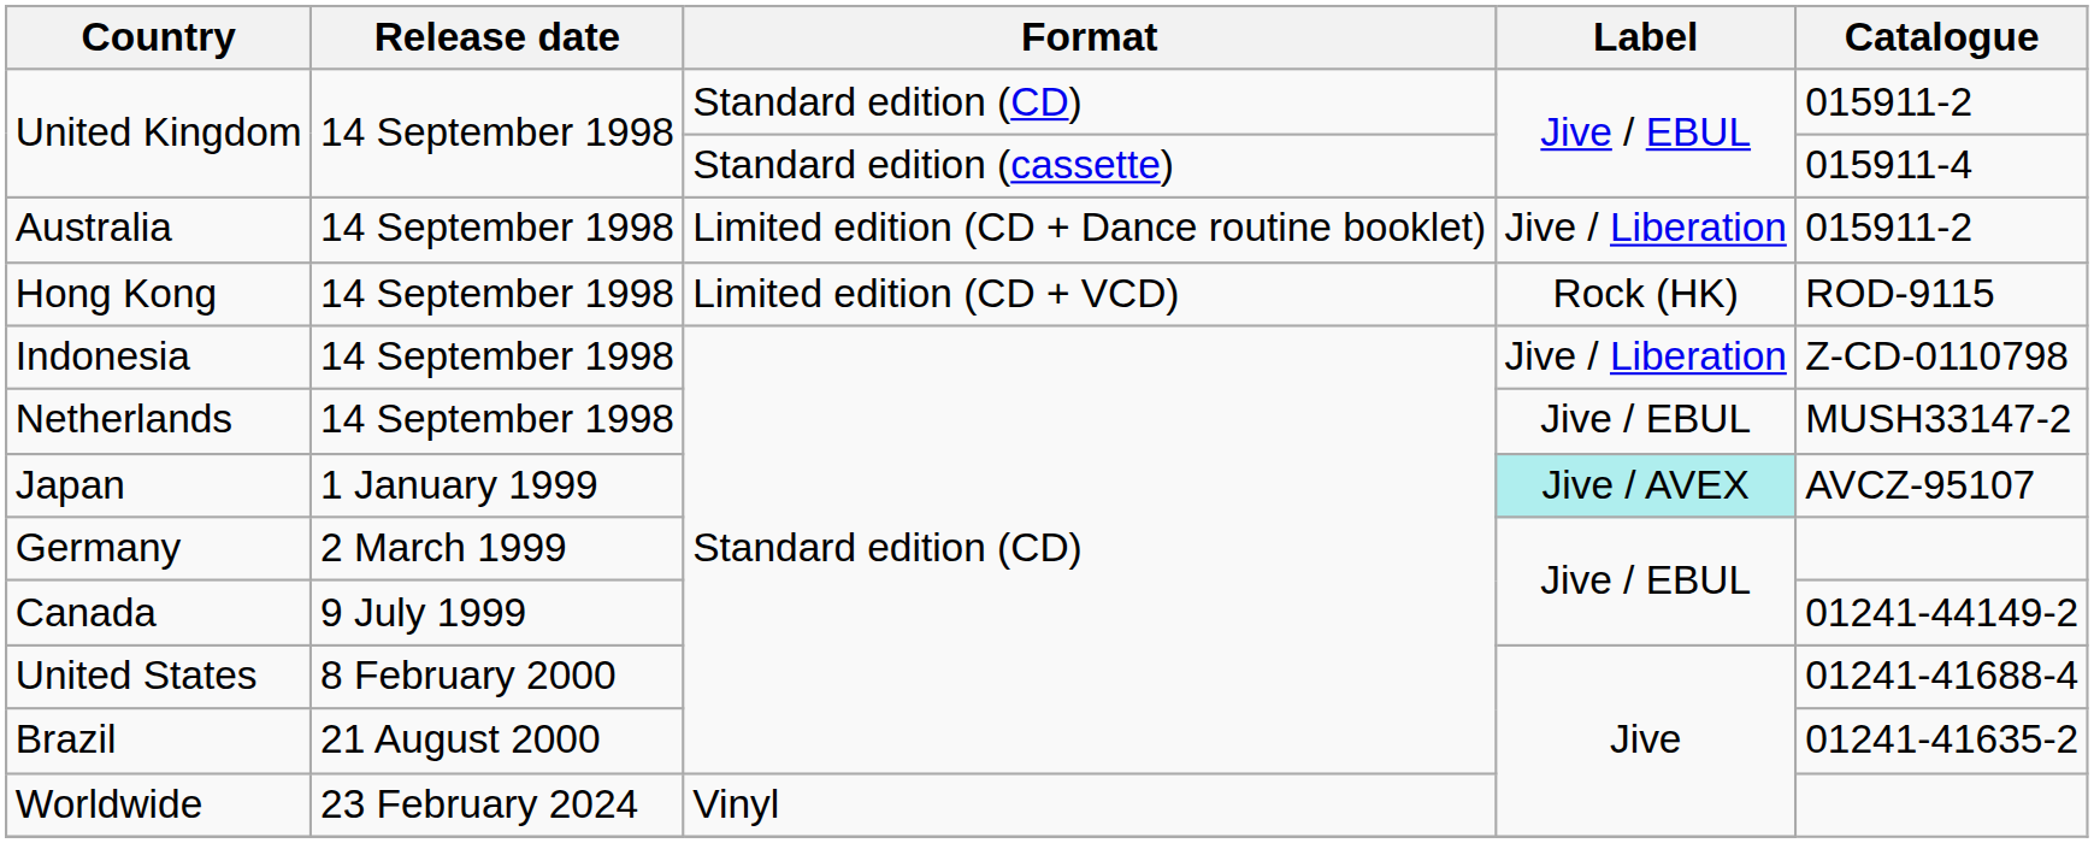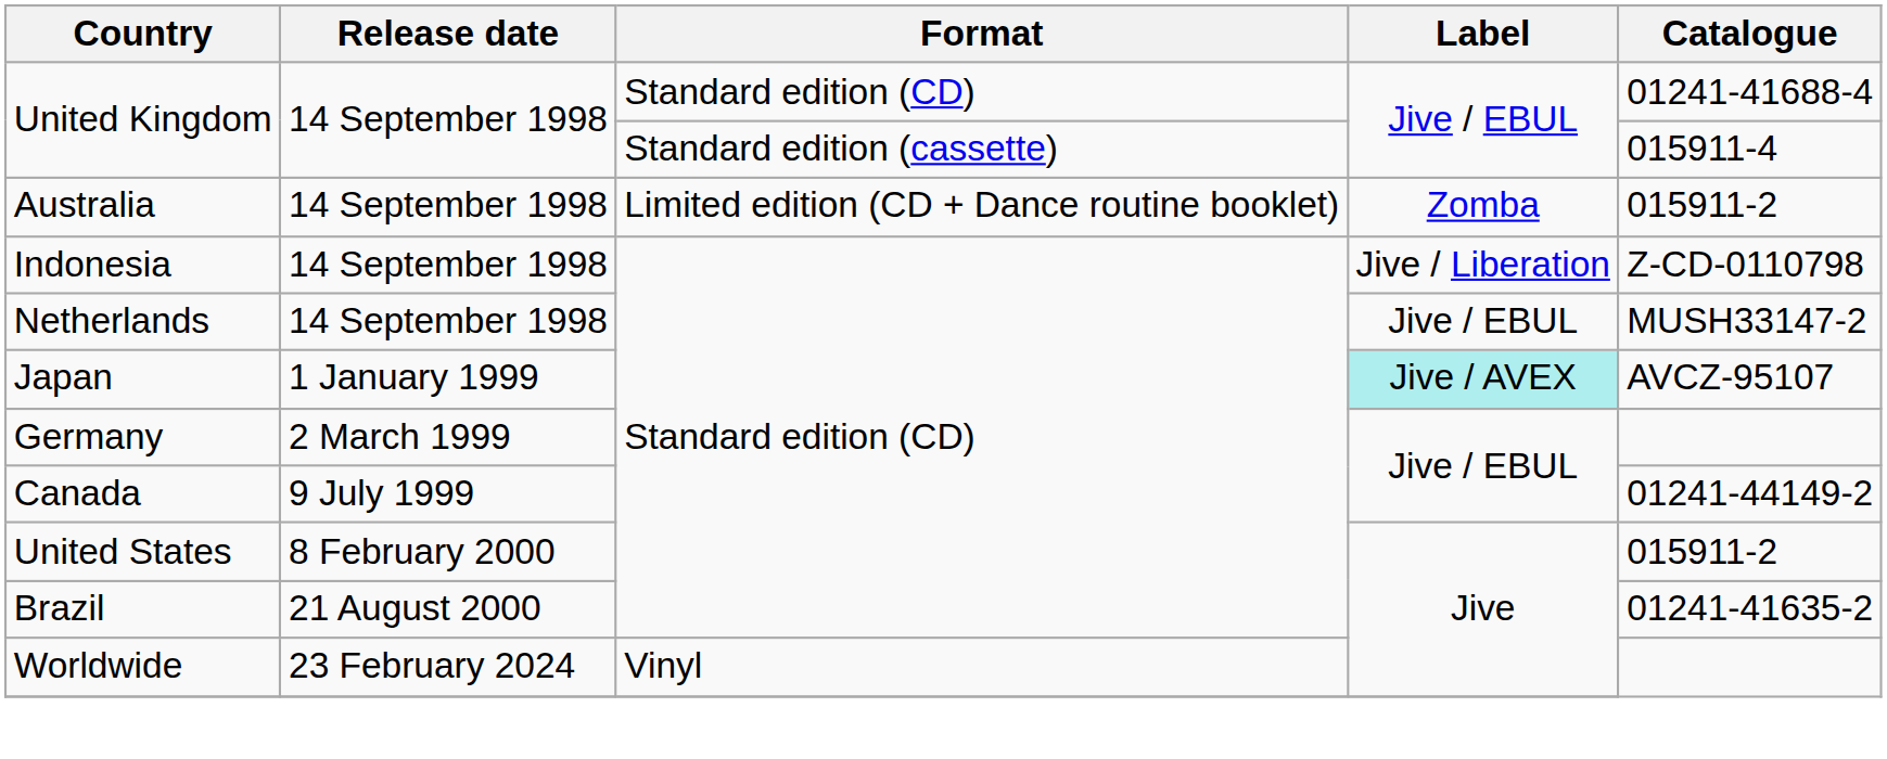United Kingdom / Standard edition (CD) | Catalogue: 015911-2 -> 01241-41688-4
Australia | Label: Jive / Liberation -> Zomba
- row: Hong Kong | 14 September 1998 | Limited edition (CD + VCD) | Rock (HK) | ROD-9115
United States | Catalogue: 01241-41688-4 -> 015911-2
